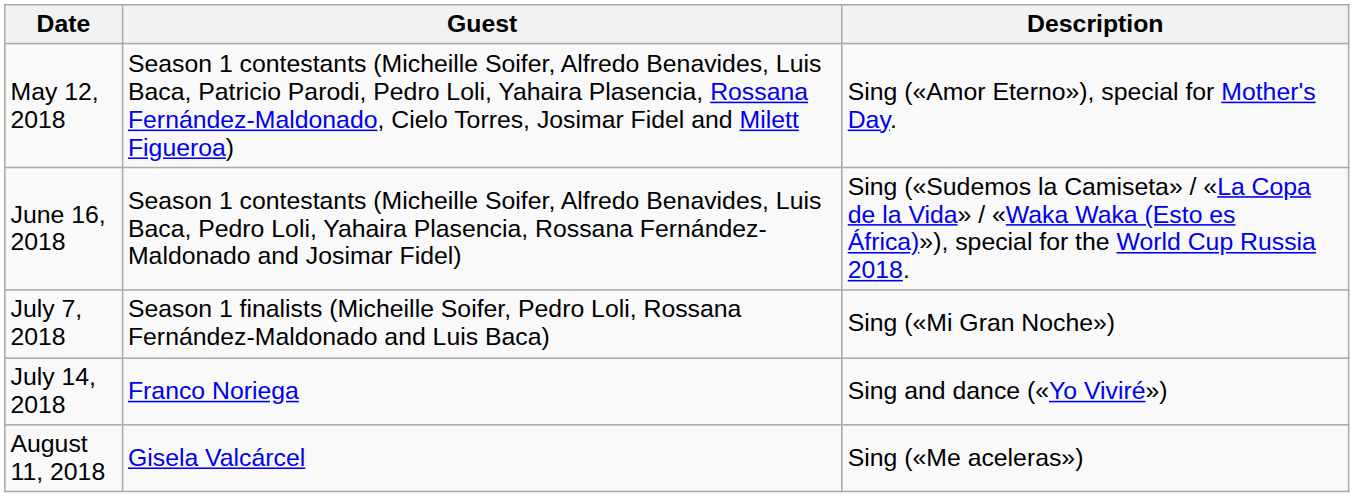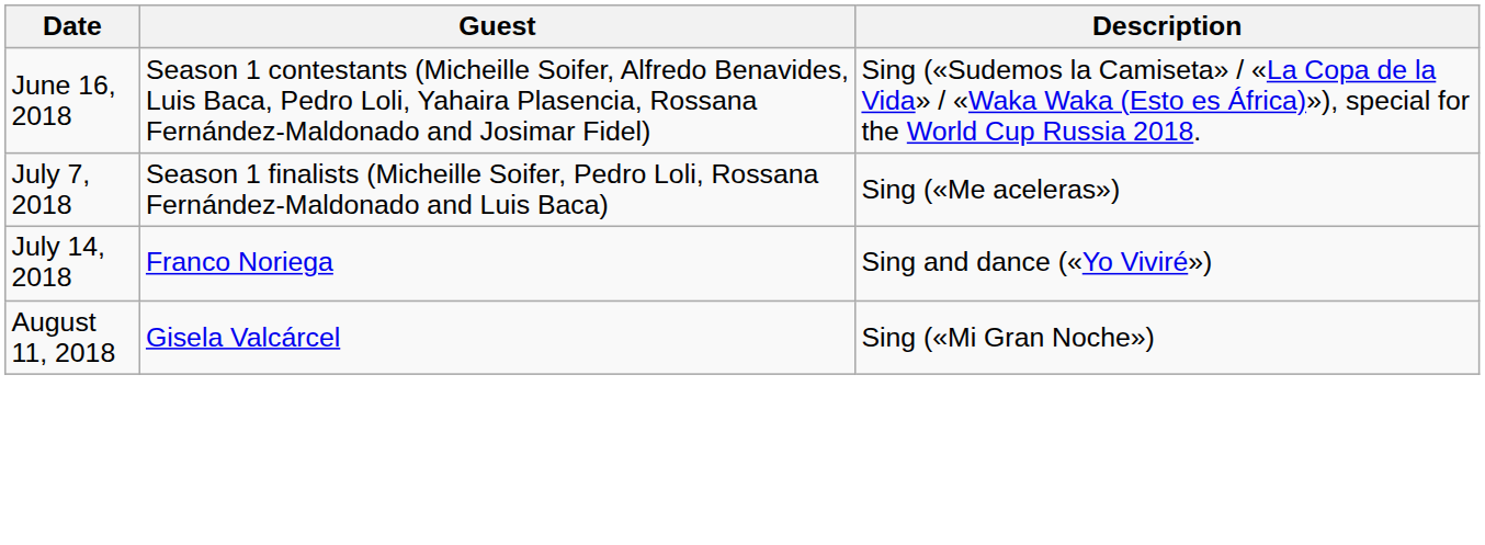- row: May 12, 2018 | Season 1 contestants (Micheille Soifer, Alfredo Benavides, Luis Baca, Patricio Parodi, Pedro Loli, Yahaira Plasencia, Rossana Fernández-Maldonado, Cielo Torres, Josimar Fidel and Milett Figueroa) | Sing («Amor Eterno»), special for Mother's Day.
July 7, 2018 | Description: Sing («Mi Gran Noche») -> Sing («Me aceleras»)
August 11, 2018 | Description: Sing («Me aceleras») -> Sing («Mi Gran Noche»)
